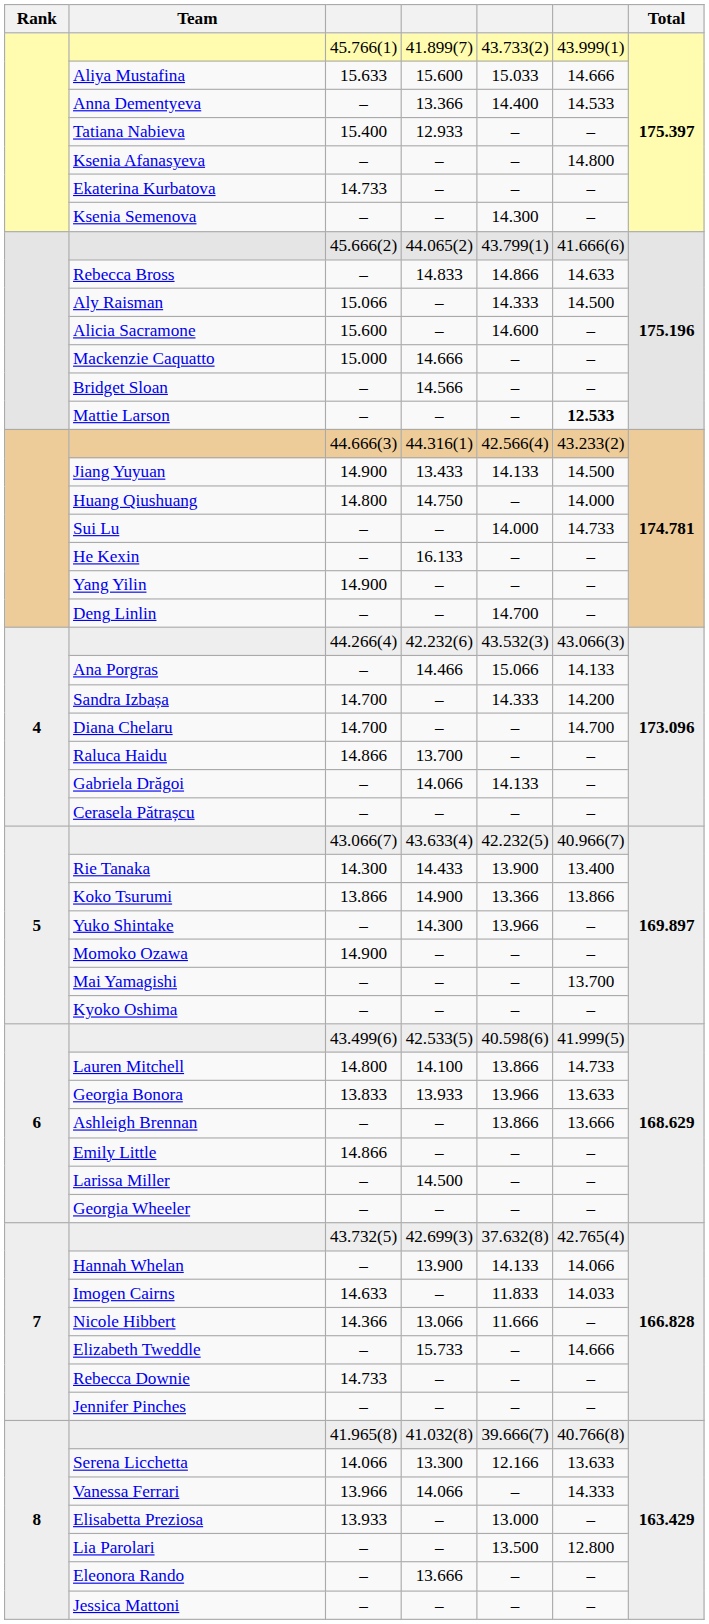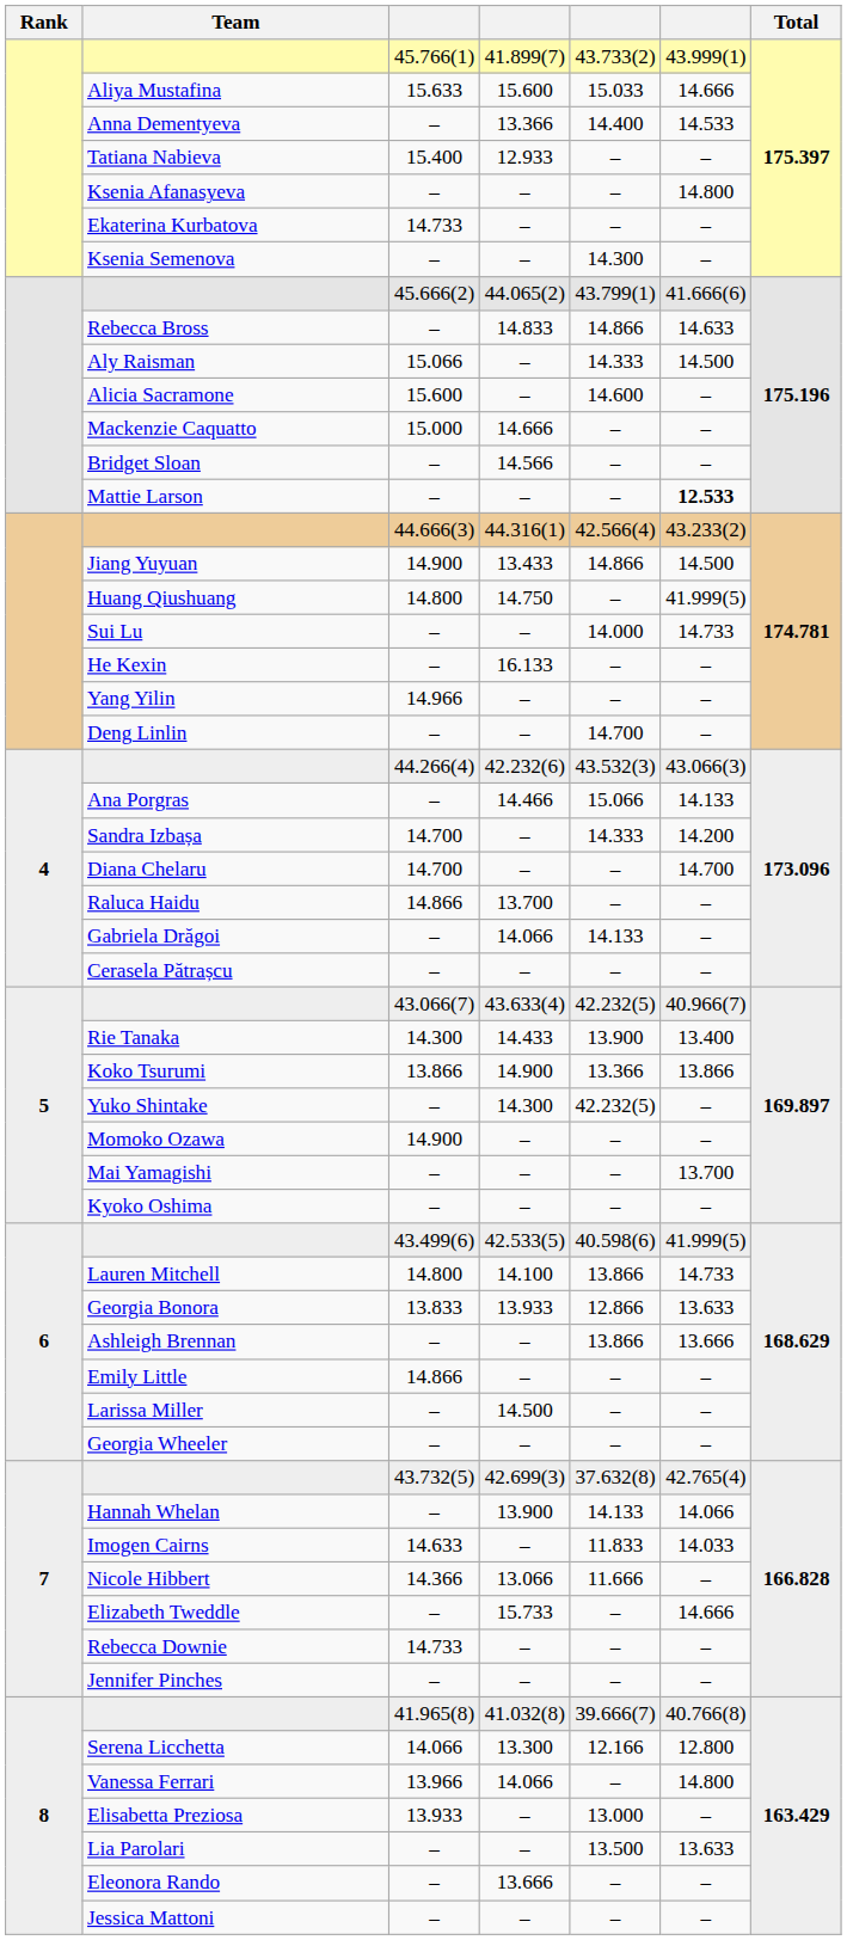Jiang Yuyuan | column 5: 14.133 -> 14.866
Huang Qiushuang | column 6: 14.000 -> 41.999(5)
Yang Yilin | column 3: 14.900 -> 14.966
Yuko Shintake | column 5: 13.966 -> 42.232(5)
Georgia Bonora | column 5: 13.966 -> 12.866
Serena Licchetta | column 6: 13.633 -> 12.800
Vanessa Ferrari | column 6: 14.333 -> 14.800
Lia Parolari | column 6: 12.800 -> 13.633
